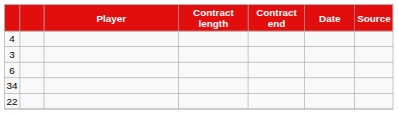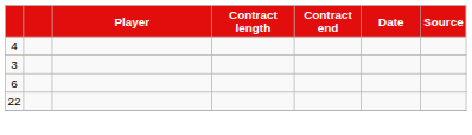- row: 34
